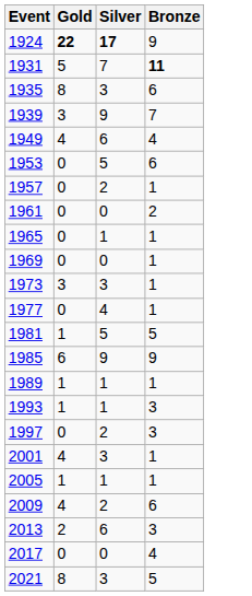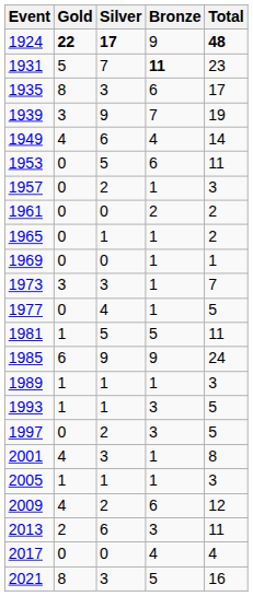+ column: Total | 48 | 23 | 17 | 19 | 14 | 11 | 3 | 2 | 2 | 1 | 7 | 5 | 11 | 24 | 3 | 5 | 5 | 8 | 3 | 12 | 11 | 4 | 16
